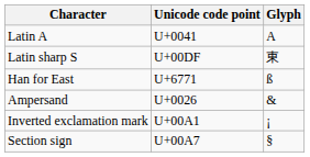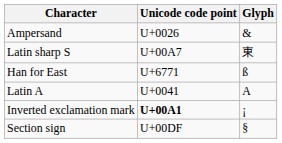rows swapped: Latin A <-> Ampersand
Latin sharp S | Unicode code point: U+00DF -> U+00A7
Inverted exclamation mark | Unicode code point: normal -> bold
Section sign | Unicode code point: U+00A7 -> U+00DF
